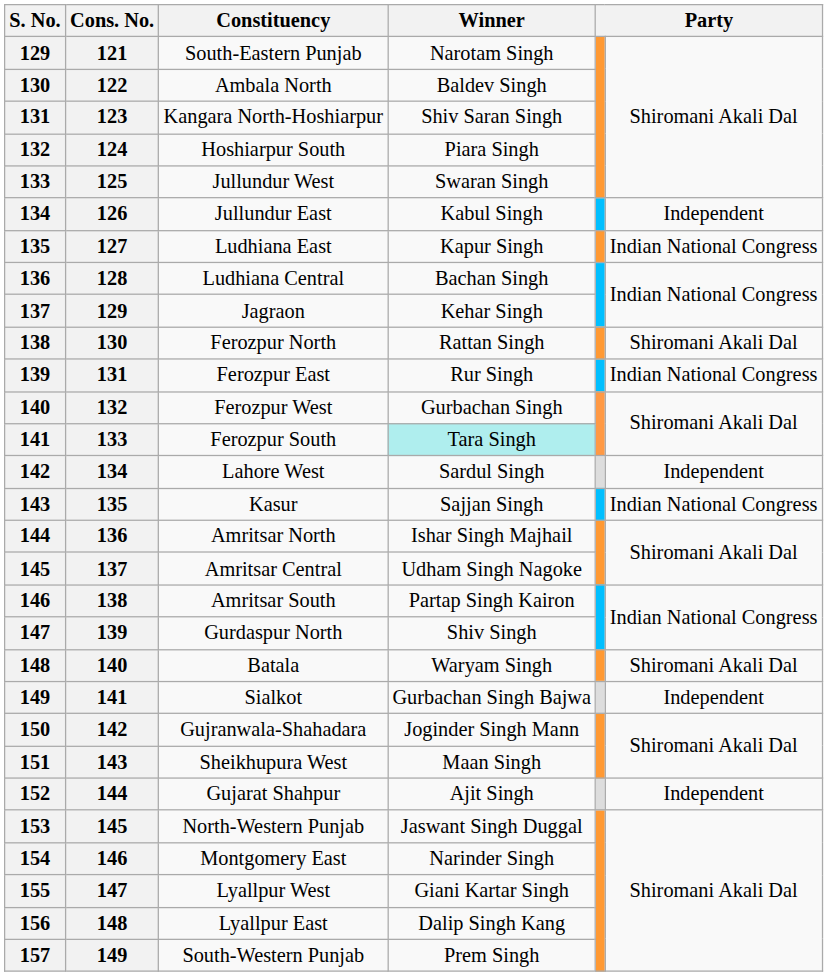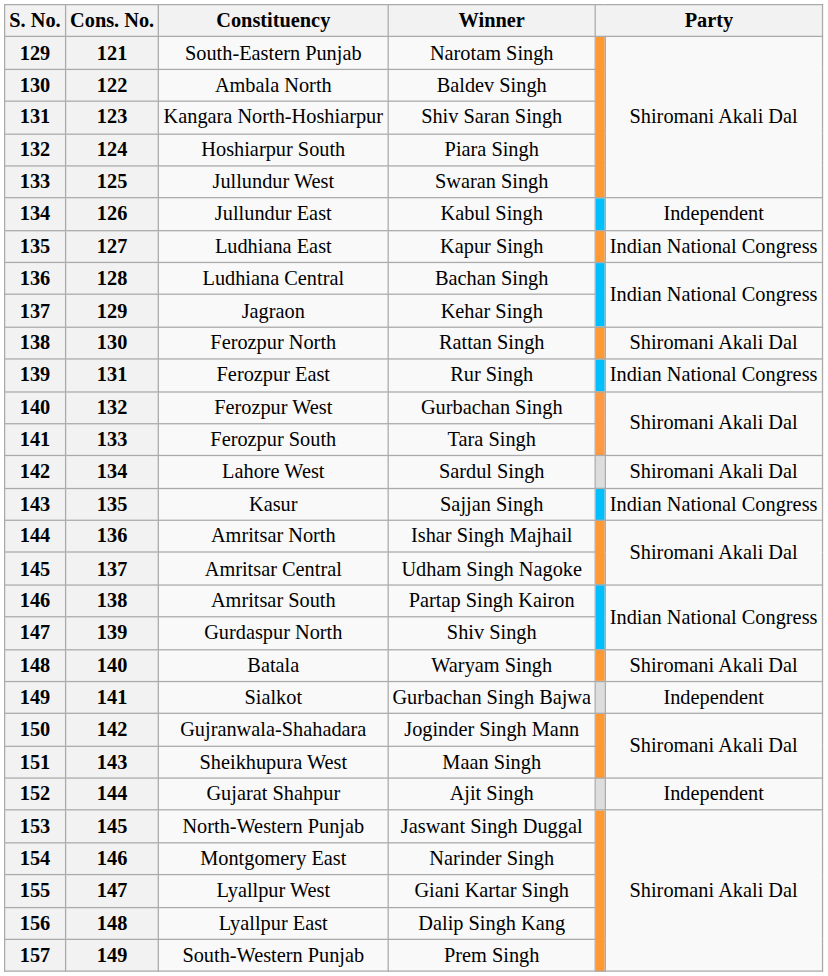Ferozpur South | Winner: paleturquoise background -> no background
Lahore West | column 6: Independent -> Shiromani Akali Dal
